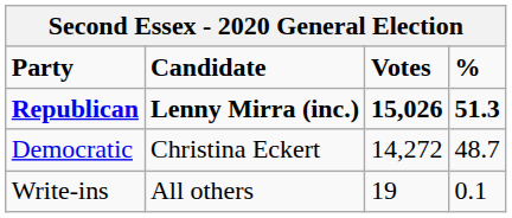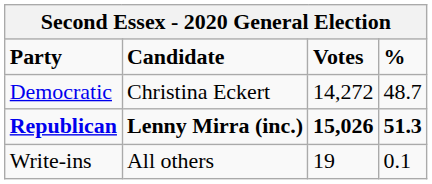rows swapped: Republican <-> Democratic
